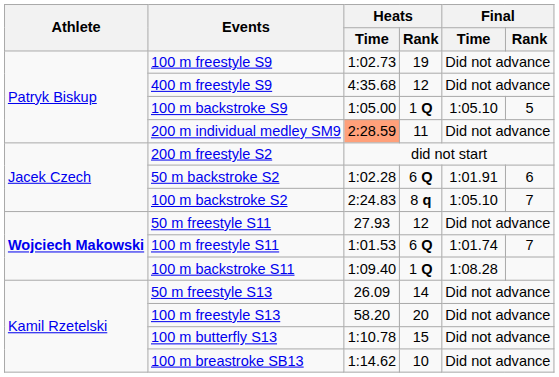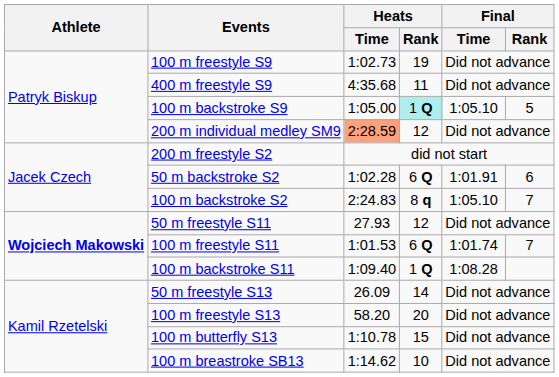400 m freestyle S9 | Heats / Rank: 12 -> 11
100 m backstroke S9 | Heats / Rank: no background -> paleturquoise background
200 m individual medley SM9 | Heats / Rank: 11 -> 12
